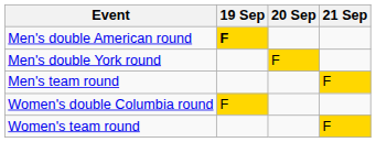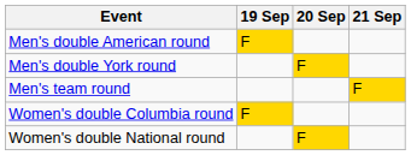Men's double American round | 19 Sep: bold -> normal
+ row: Women's double National round | F
- row: Women's team round | F
